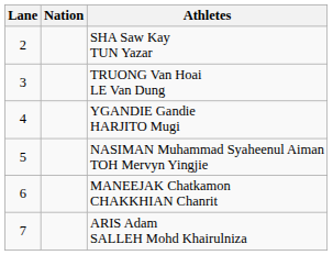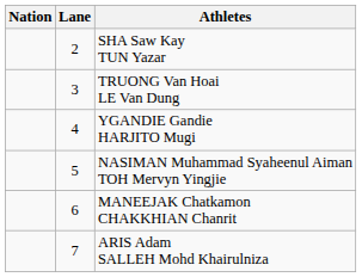columns swapped: Lane <-> Nation
